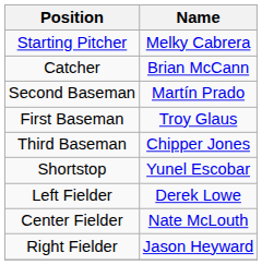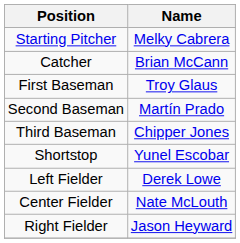rows swapped: First Baseman <-> Second Baseman
